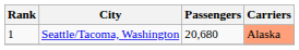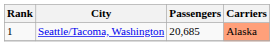Seattle/Tacoma, Washington | Passengers: 20,680 -> 20,685
